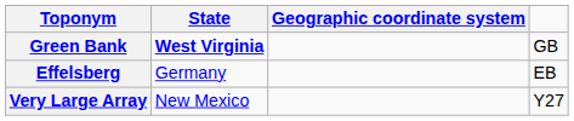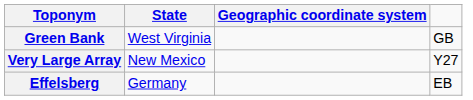Green Bank | State: bold -> normal
rows swapped: Very Large Array <-> Effelsberg
